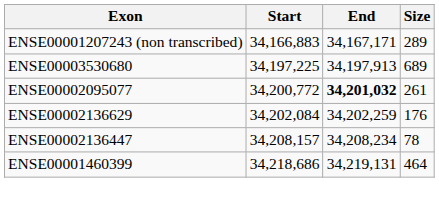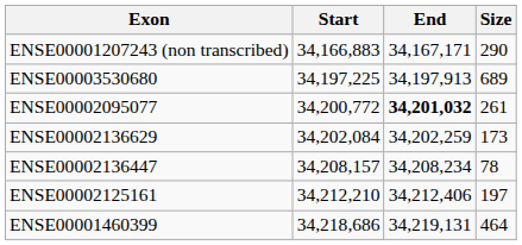ENSE00001207243 (non transcribed) | Size: 289 -> 290
ENSE00002136629 | Size: 176 -> 173
+ row: ENSE00002125161 | 34,212,210 | 34,212,406 | 197
